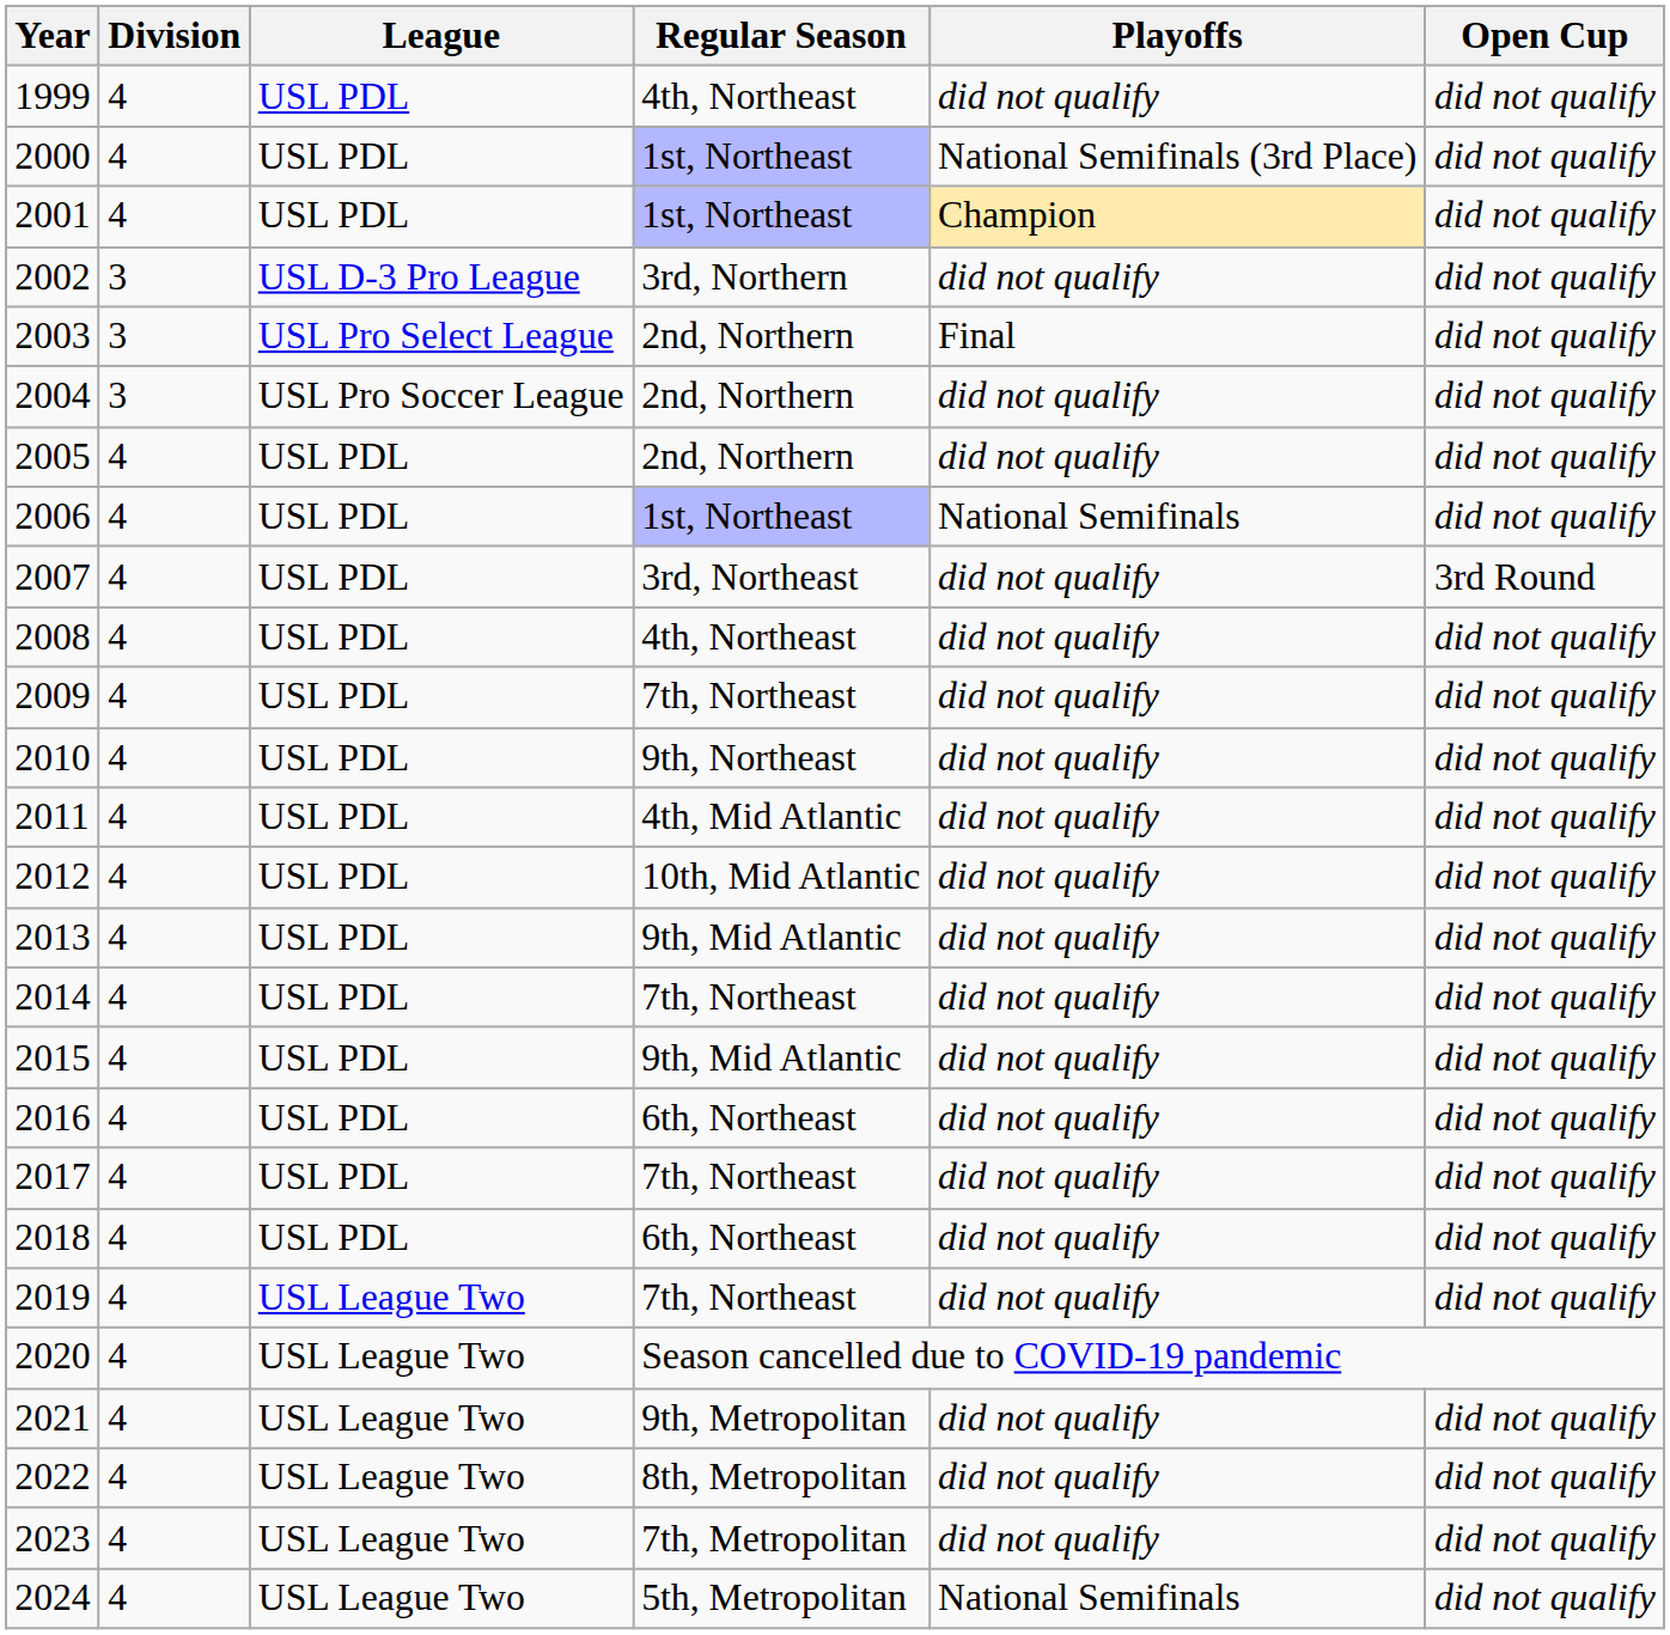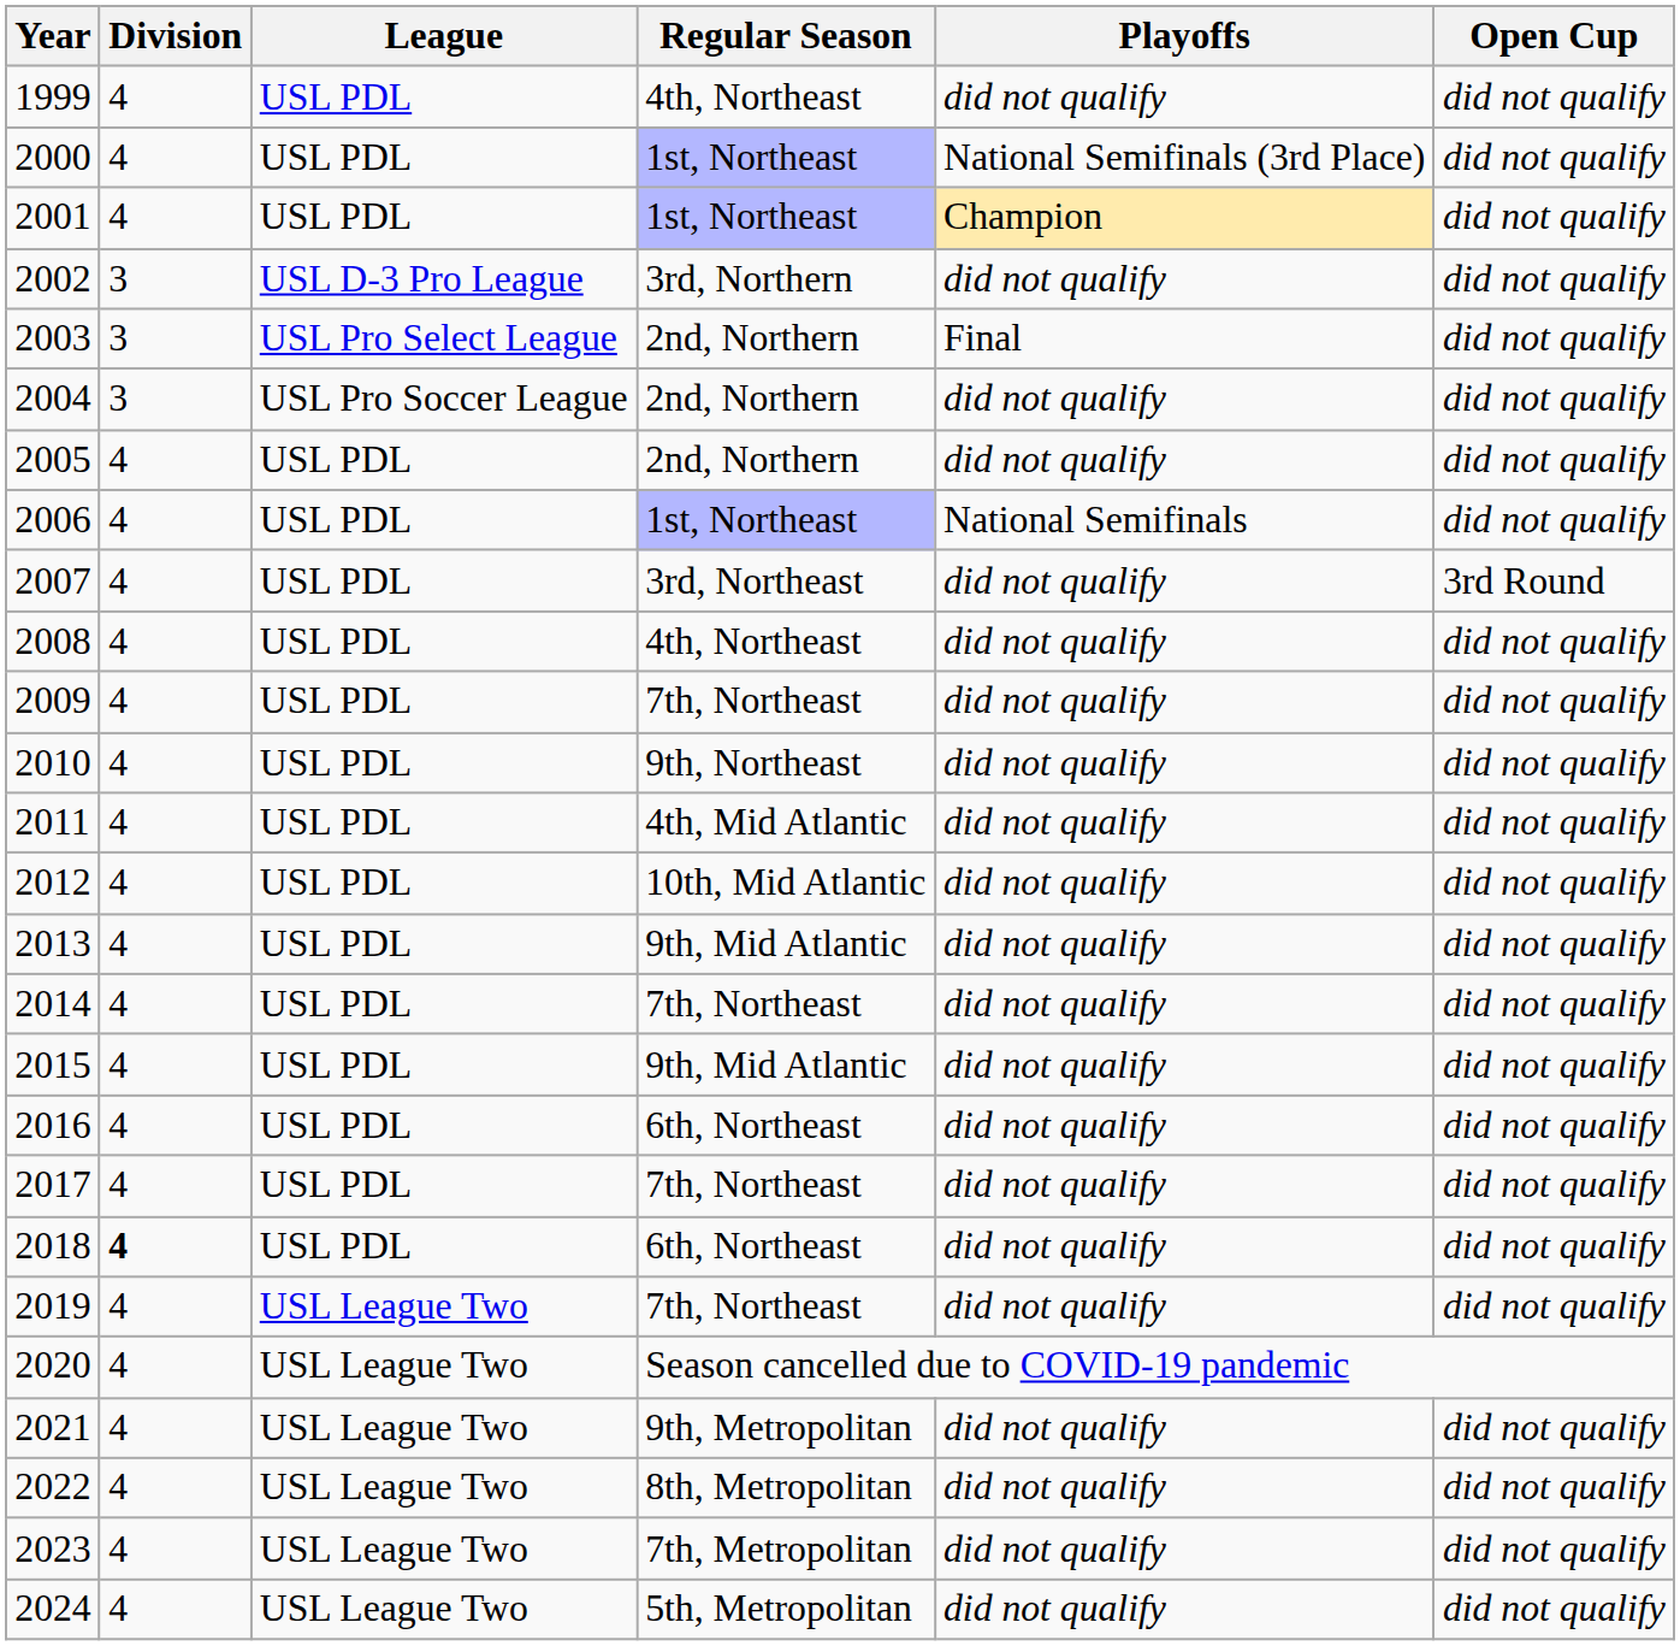2018 | Division: normal -> bold
2024 | Playoffs: National Semifinals -> did not qualify
